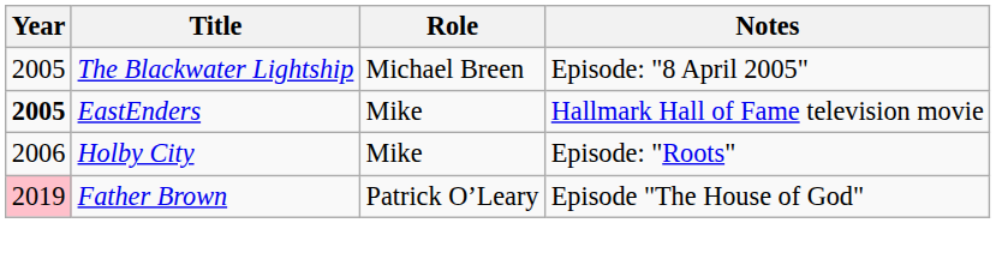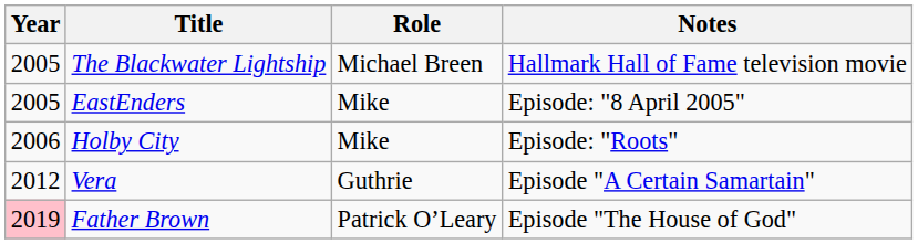The Blackwater Lightship | Notes: Episode: "8 April 2005" -> Hallmark Hall of Fame television movie
EastEnders | Year: bold -> normal
EastEnders | Notes: Hallmark Hall of Fame television movie -> Episode: "8 April 2005"
+ row: 2012 | Vera | Guthrie | Episode "A Certain Samartain"
